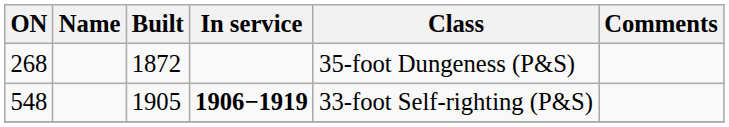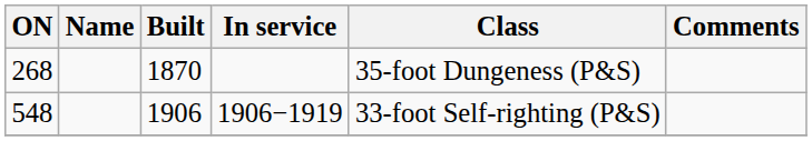268 | Built: 1872 -> 1870
548 | Built: 1905 -> 1906
548 | In service: bold -> normal
